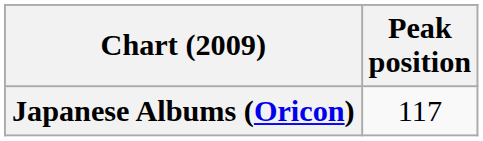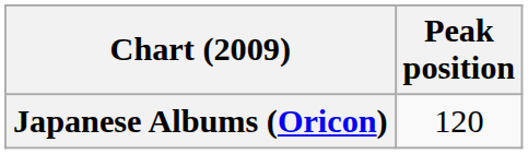Japanese Albums (Oricon) | Peak position: 117 -> 120
